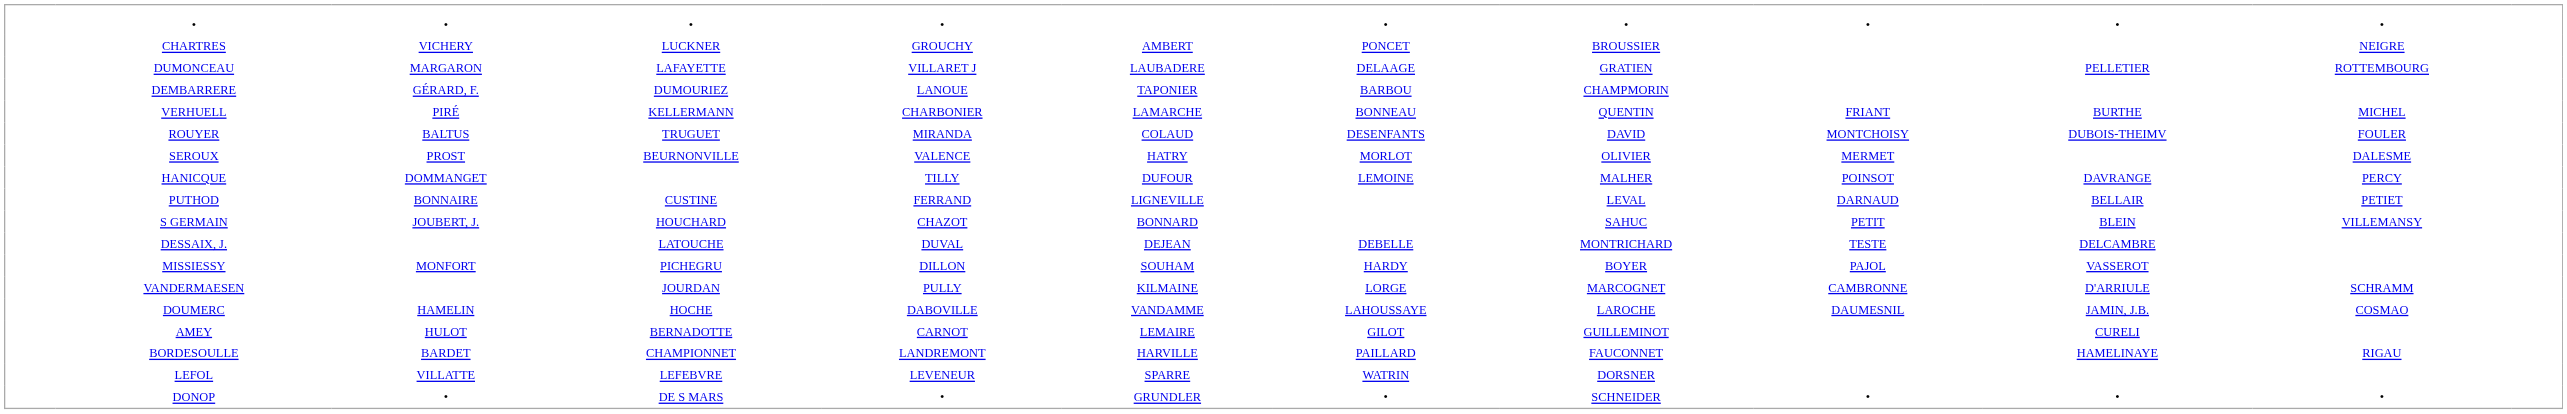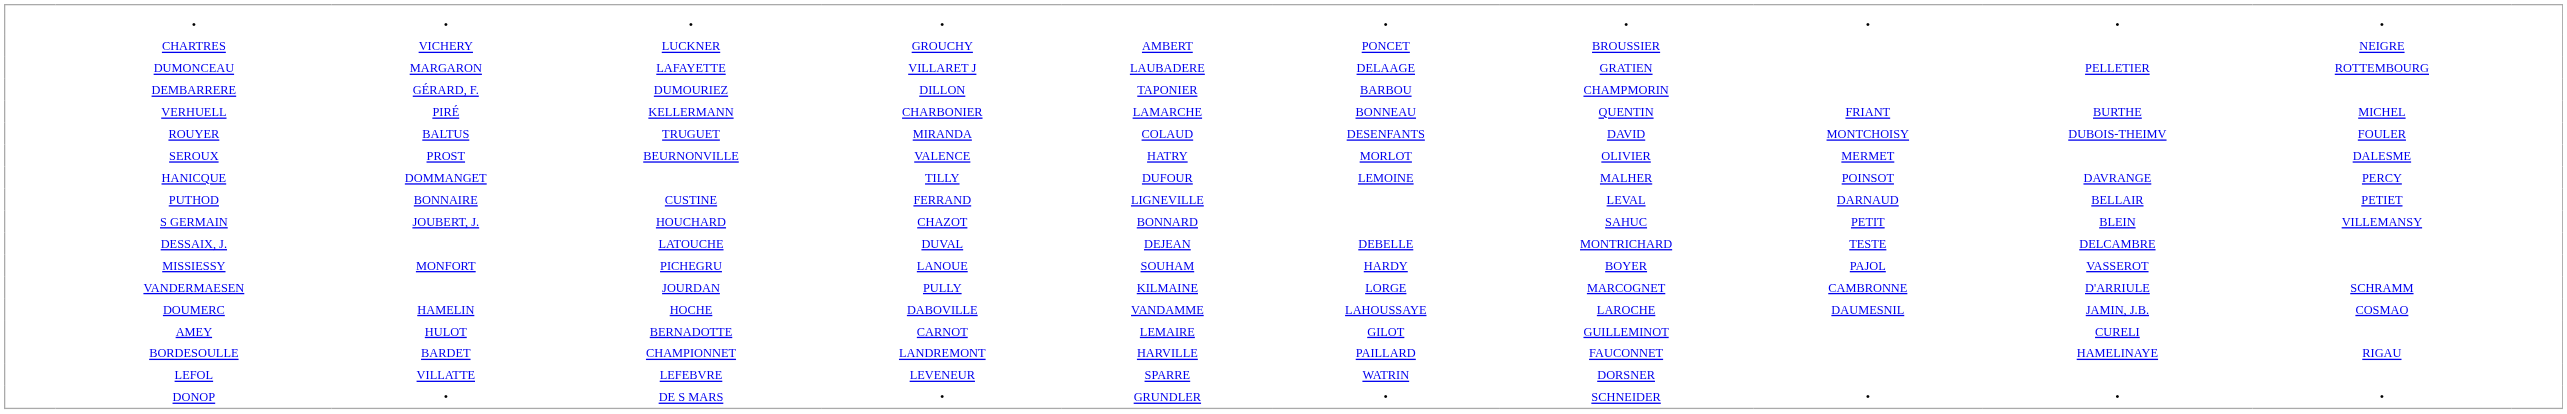DEMBARRERE | column 5: LANOUE -> DILLON
MISSIESSY | column 5: DILLON -> LANOUE
